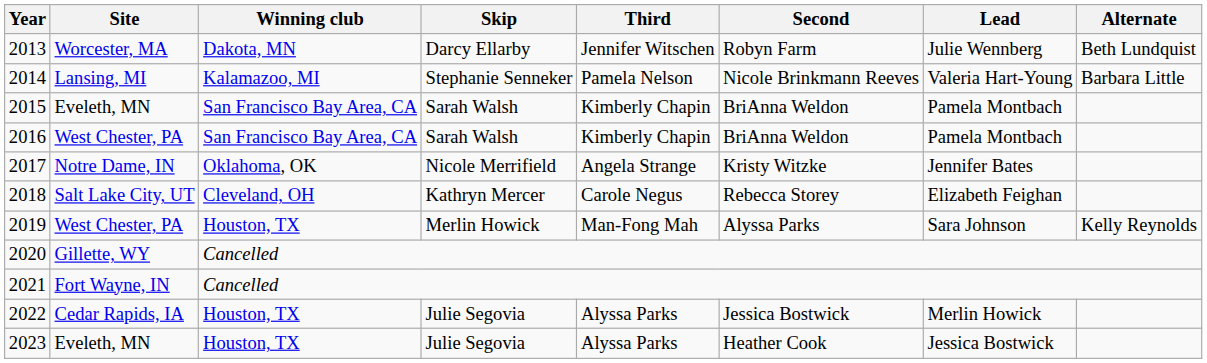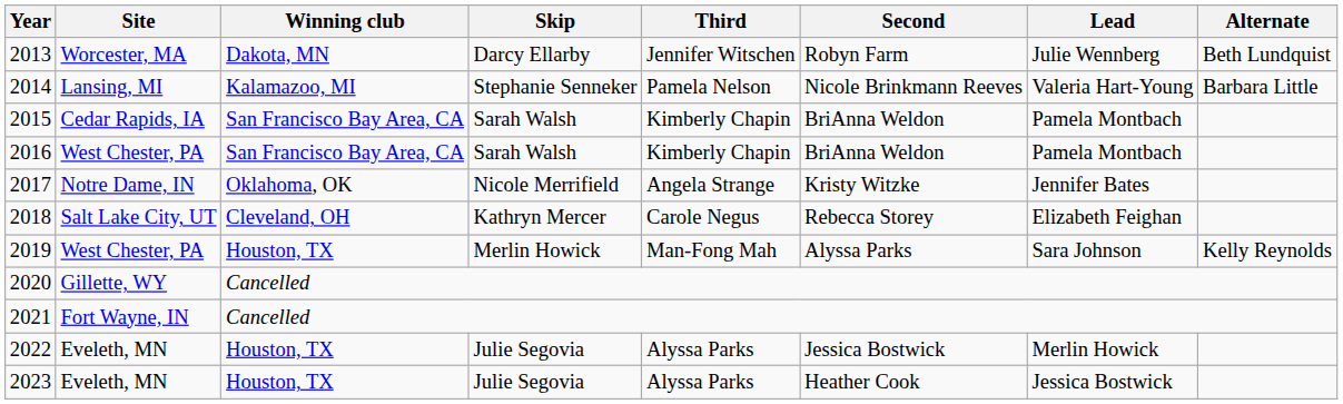2015 | Site: Eveleth, MN -> Cedar Rapids, IA
2022 | Site: Cedar Rapids, IA -> Eveleth, MN
